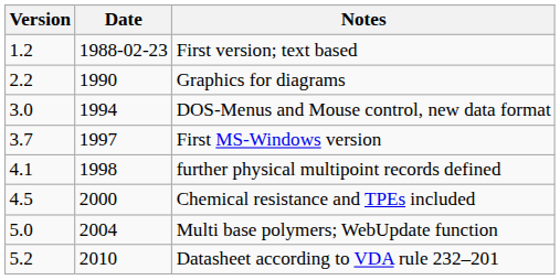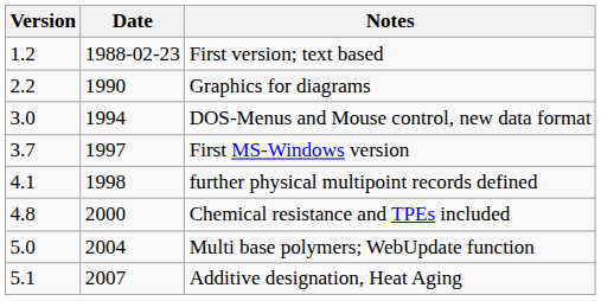Chemical resistance and TPEs included | Version: 4.5 -> 4.8
+ row: 5.1 | 2007 | Additive designation, Heat Aging
- row: 5.2 | 2010 | Datasheet according to VDA rule 232–201
